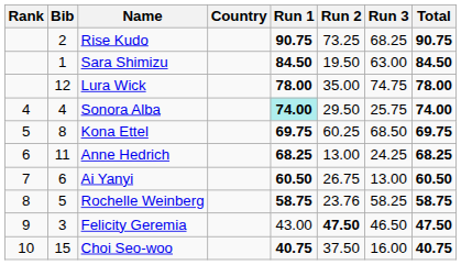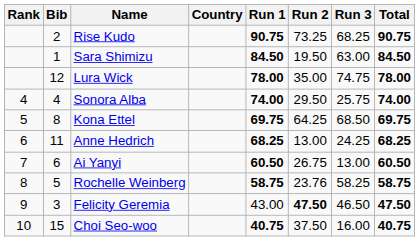Sonora Alba | Run 1: paleturquoise background -> no background
Kona Ettel | Run 2: 60.25 -> 64.25
